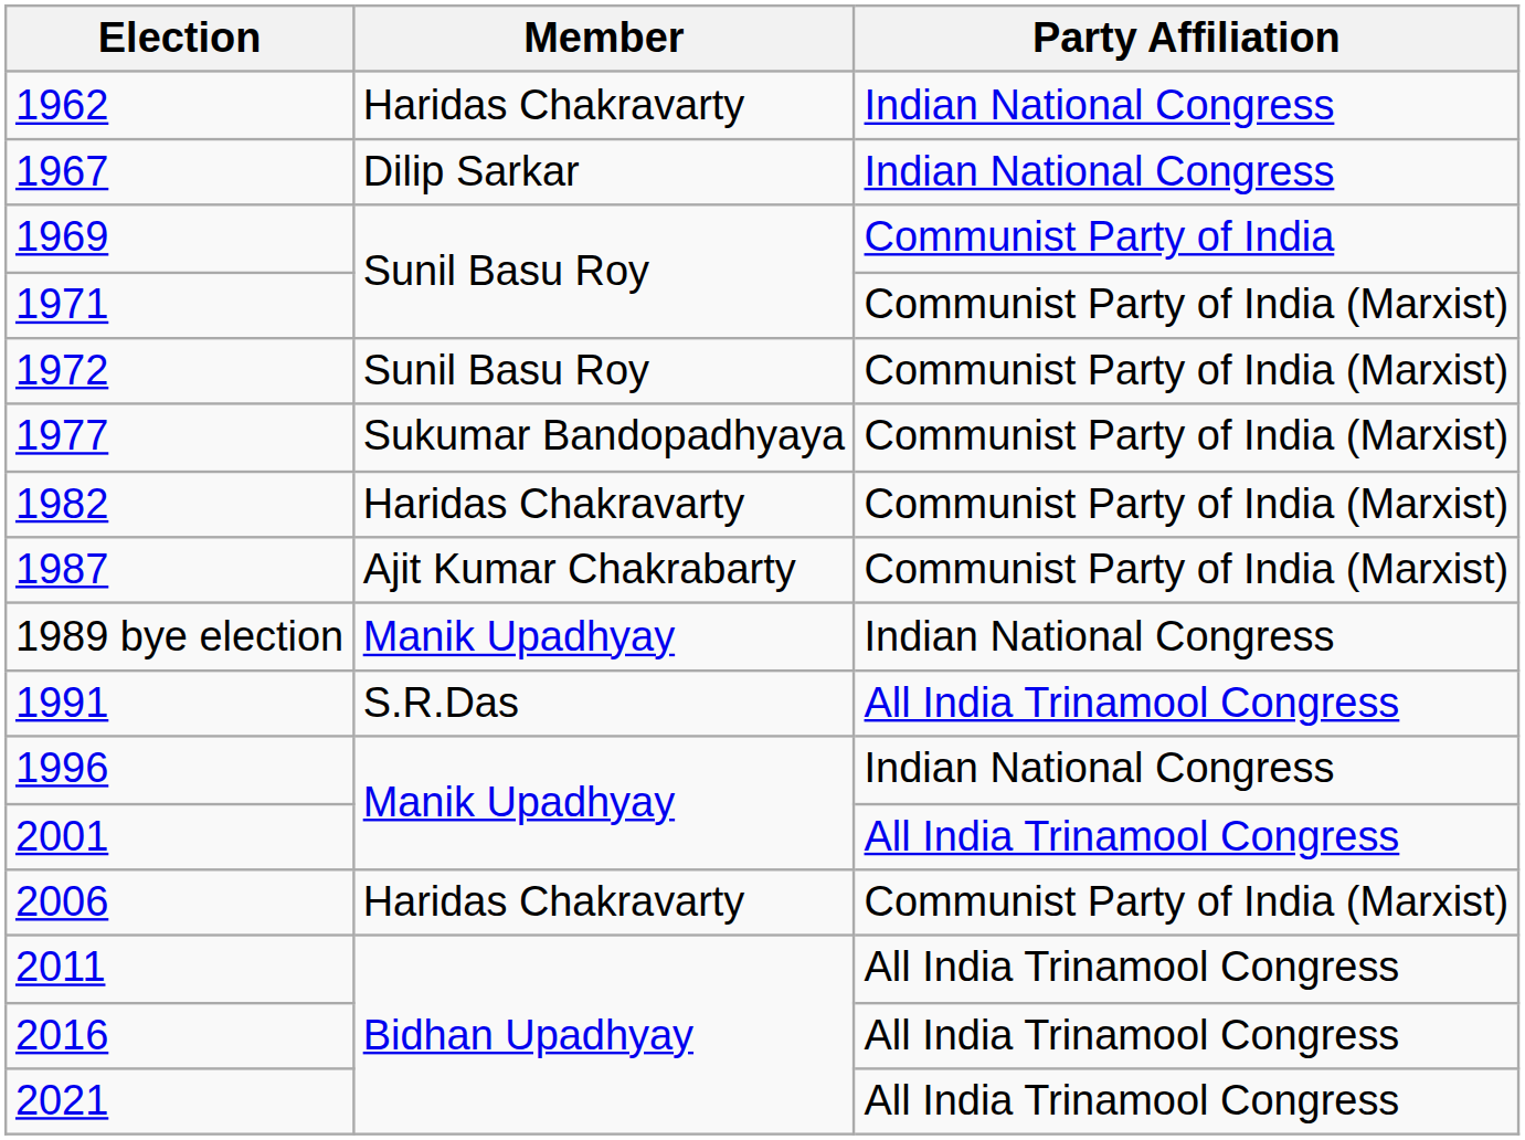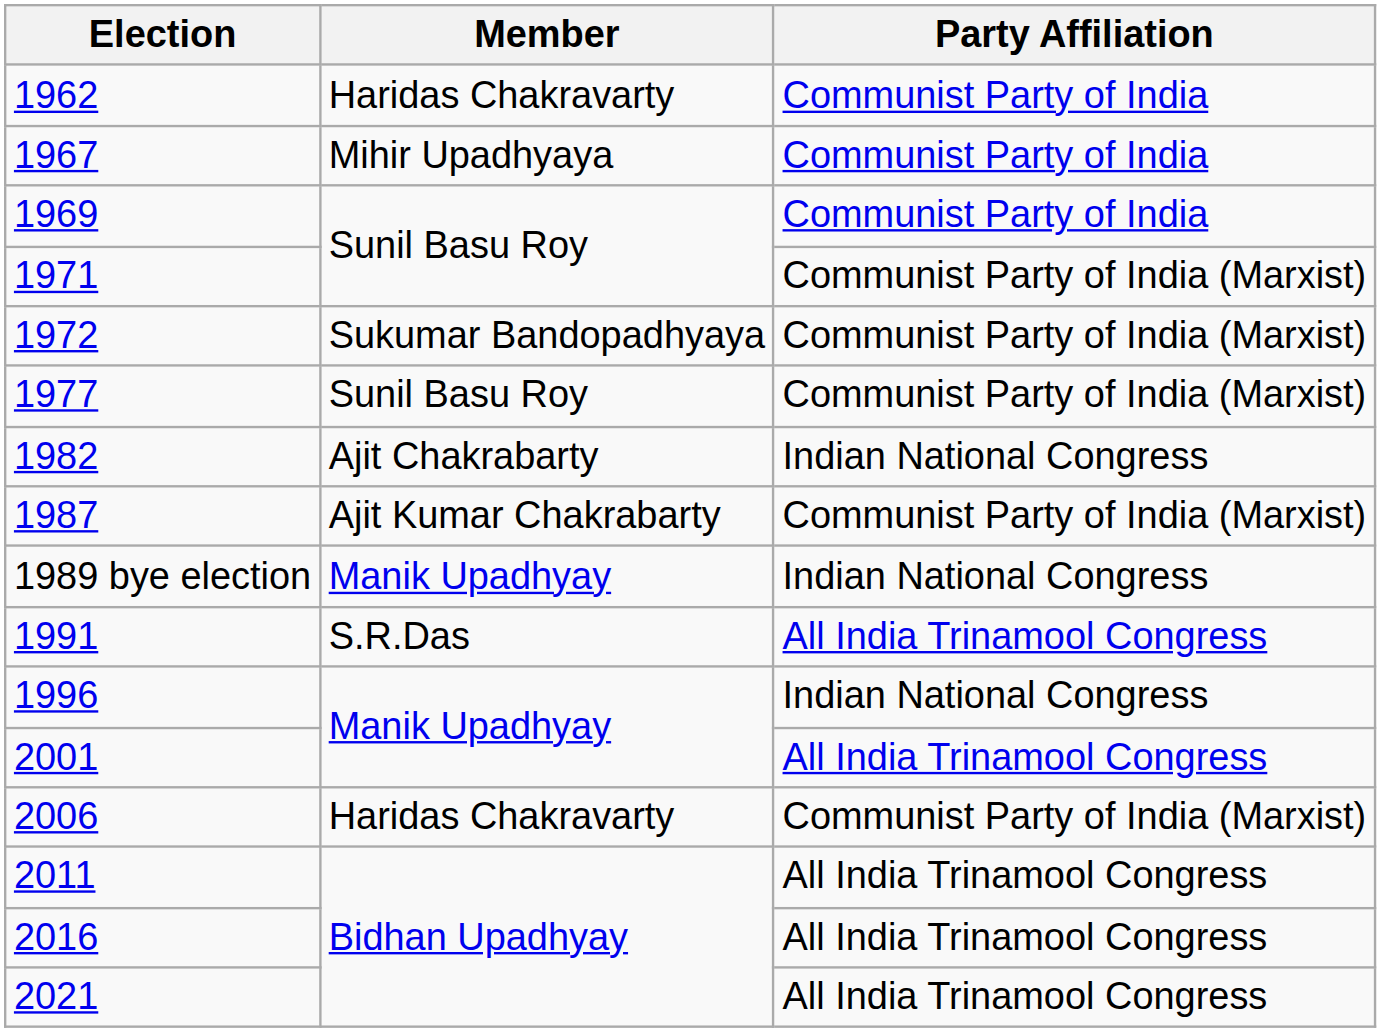1962 | Party Affiliation: Indian National Congress -> Communist Party of India
1967 | Member: Dilip Sarkar -> Mihir Upadhyaya
1967 | Party Affiliation: Indian National Congress -> Communist Party of India
1972 | Member: Sunil Basu Roy -> Sukumar Bandopadhyaya
1977 | Member: Sukumar Bandopadhyaya -> Sunil Basu Roy
1982 | Member: Haridas Chakravarty -> Ajit Chakrabarty
1982 | Party Affiliation: Communist Party of India (Marxist) -> Indian National Congress
